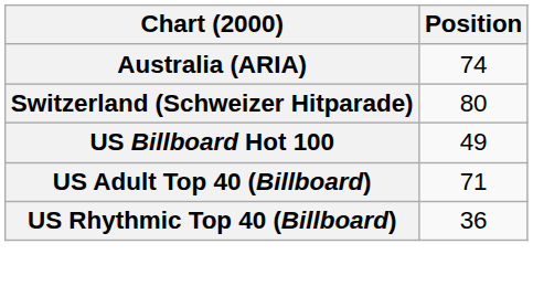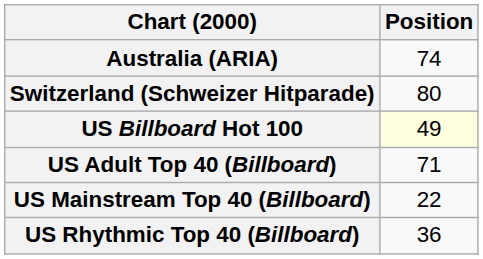US Billboard Hot 100 | Position: no background -> lightyellow background
+ row: US Mainstream Top 40 (Billboard) | 22
